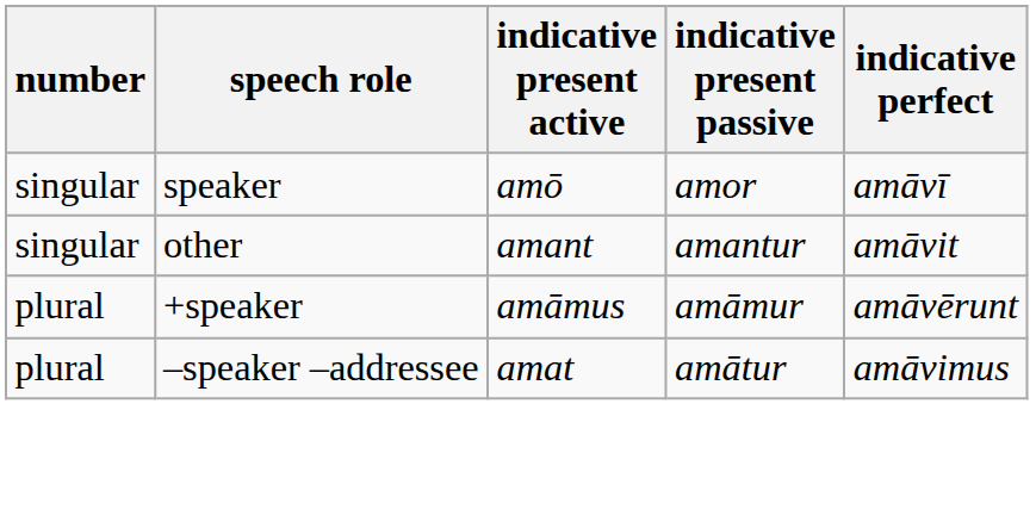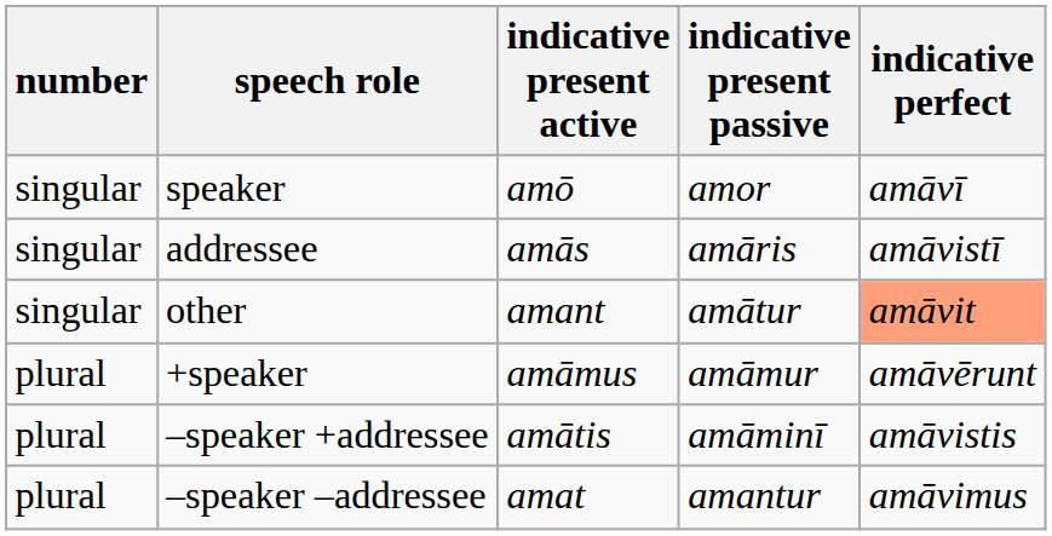+ row: singular | addressee | amās | amāris | amāvistī
other | indicative present passive: amantur -> amātur
other | indicative perfect: no background -> lightsalmon background
+ row: plural | –speaker +addressee | amātis | amāminī | amāvistis
–speaker –addressee | indicative present passive: amātur -> amantur
